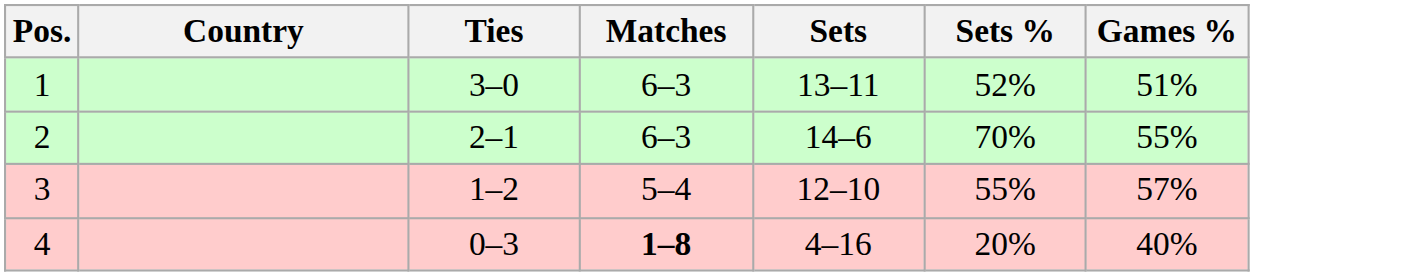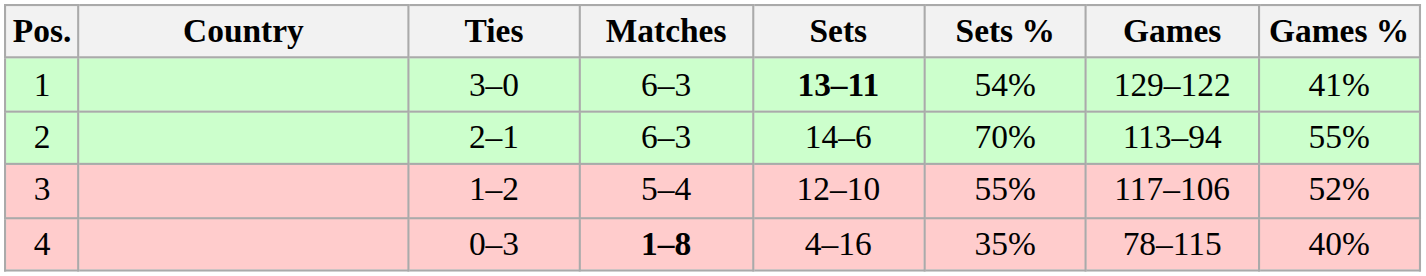+ column: Games | 129–122 | 113–94 | 117–106 | 78–115
1 | Sets: normal -> bold
1 | Sets %: 52% -> 54%
1 | Games %: 51% -> 41%
3 | Games %: 57% -> 52%
4 | Sets %: 20% -> 35%
